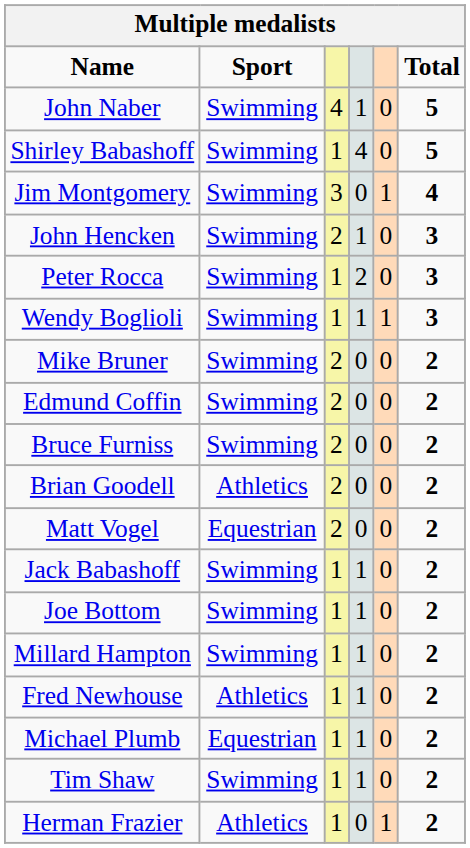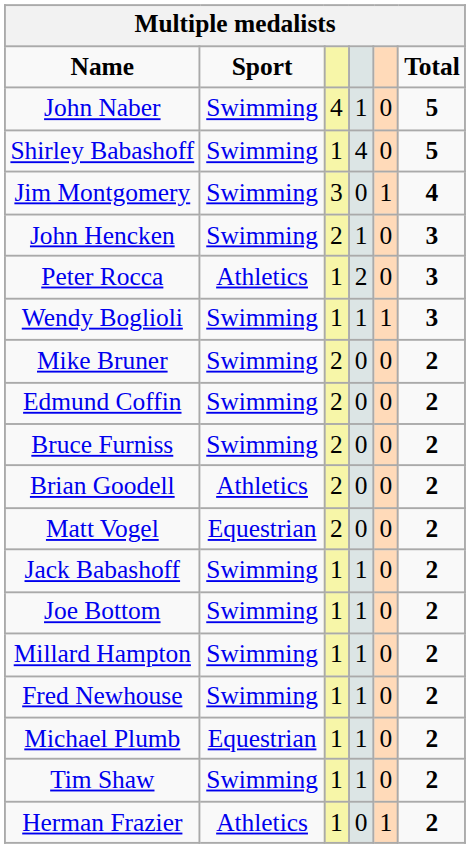Peter Rocca | Sport: Swimming -> Athletics
Fred Newhouse | Sport: Athletics -> Swimming
